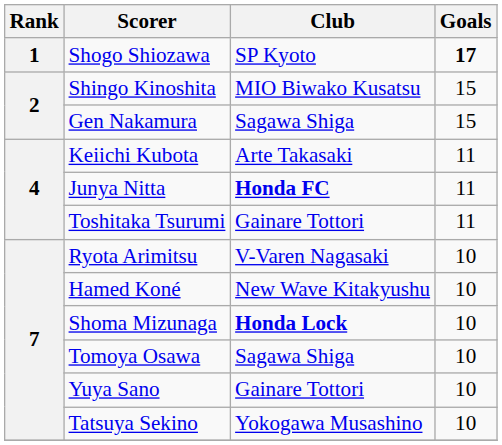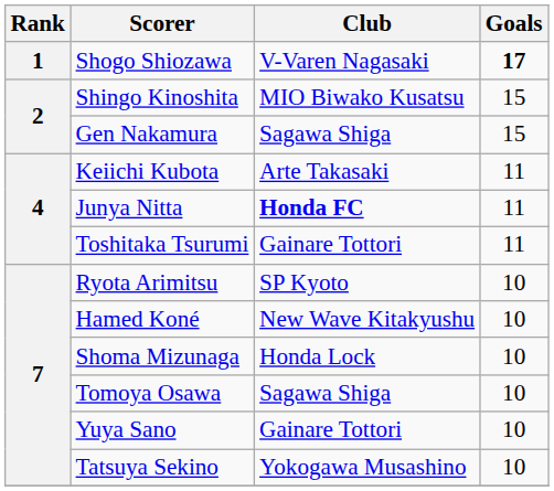Shogo Shiozawa | Club: SP Kyoto -> V-Varen Nagasaki
Ryota Arimitsu | Club: V-Varen Nagasaki -> SP Kyoto
Shoma Mizunaga | Club: bold -> normal
